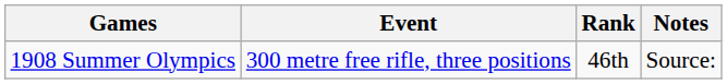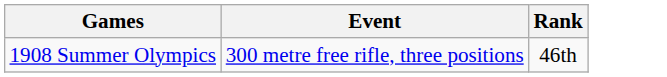- column: Notes | Source:
